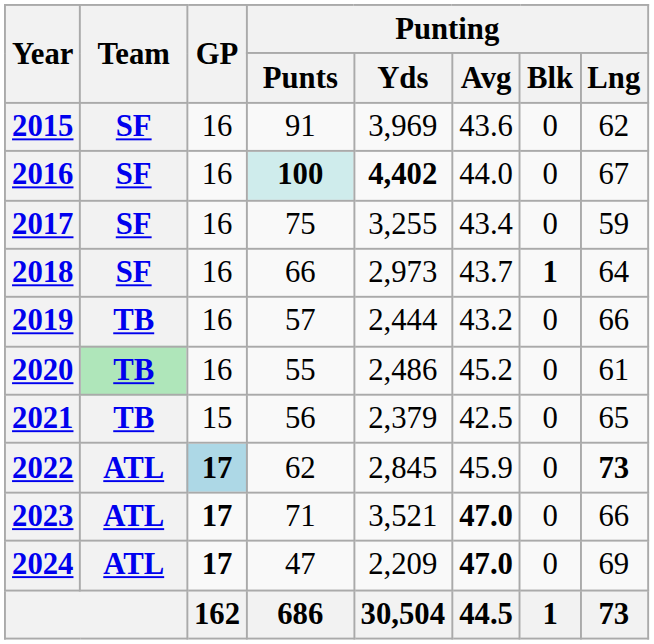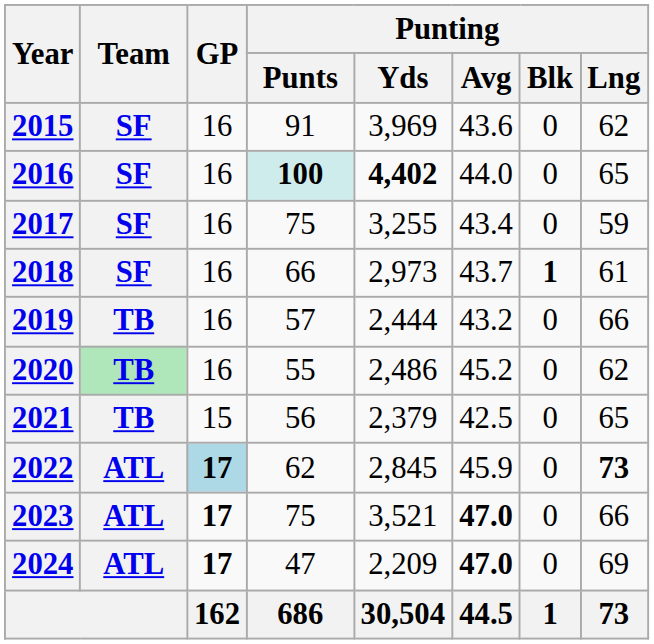2016 | Punting / Lng: 67 -> 65
2018 | Punting / Lng: 64 -> 61
2020 | Punting / Lng: 61 -> 62
2023 | Punting / Punts: 71 -> 75
